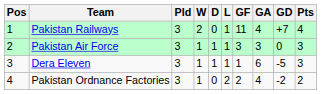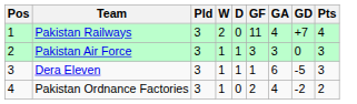- column: L | 1 | 1 | 1 | 2
